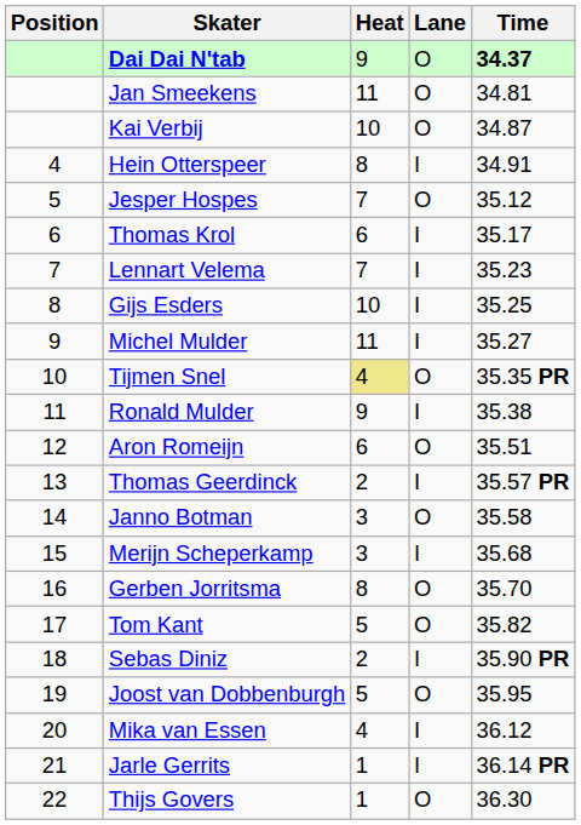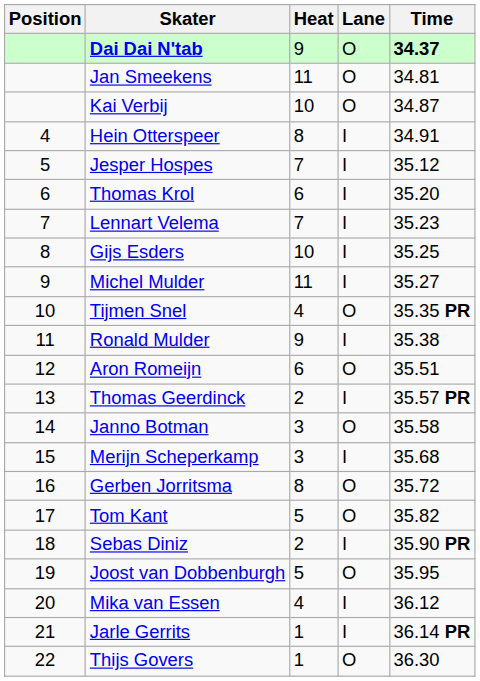Jesper Hospes | Lane: O -> I
Thomas Krol | Time: 35.17 -> 35.20
Tijmen Snel | Heat: khaki background -> no background
Gerben Jorritsma | Time: 35.70 -> 35.72
